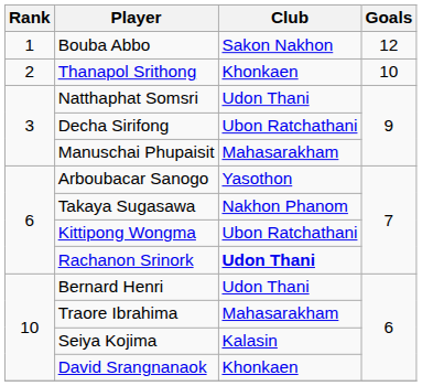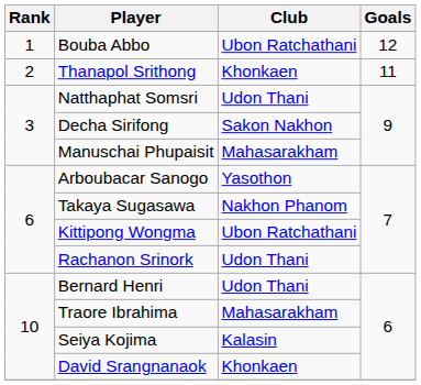Bouba Abbo | Club: Sakon Nakhon -> Ubon Ratchathani
Thanapol Srithong | Goals: 10 -> 11
Decha Sirifong | Club: Ubon Ratchathani -> Sakon Nakhon
Rachanon Srinork | Club: bold -> normal
